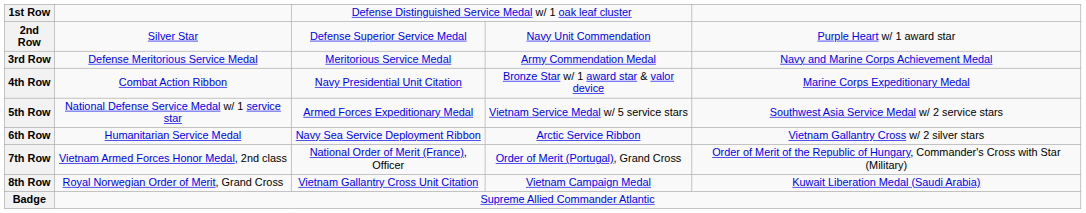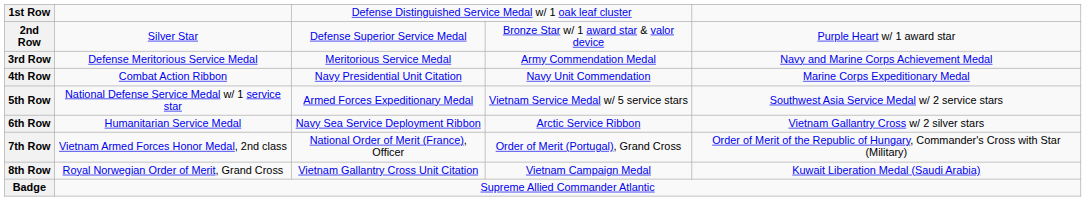2nd Row | column 4: Navy Unit Commendation -> Bronze Star w/ 1 award star & valor device
4th Row | column 4: Bronze Star w/ 1 award star & valor device -> Navy Unit Commendation
